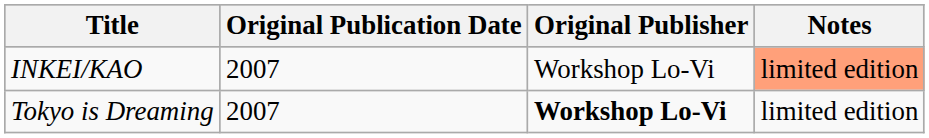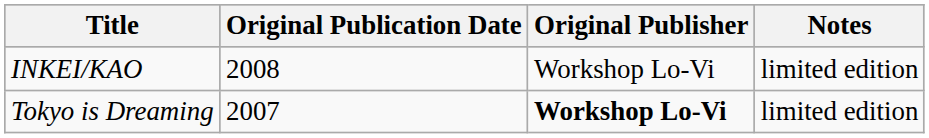INKEI/KAO | Original Publication Date: 2007 -> 2008
INKEI/KAO | Notes: lightsalmon background -> no background
